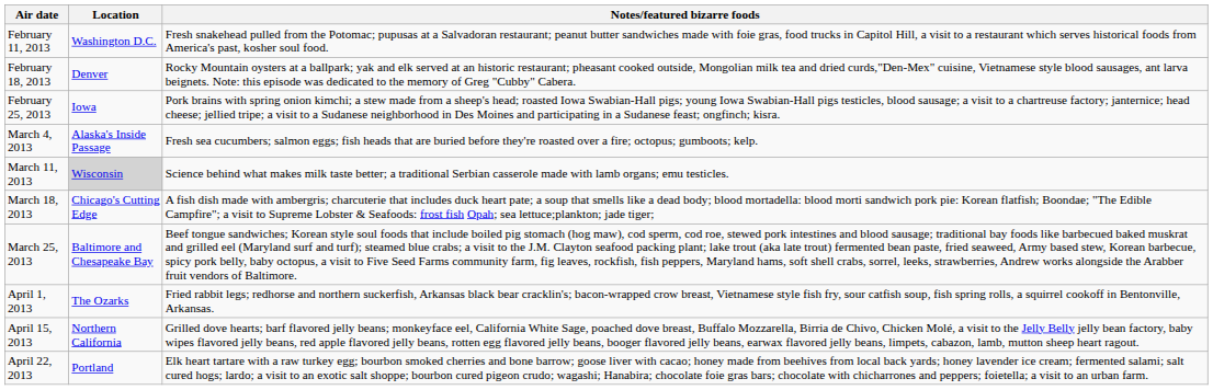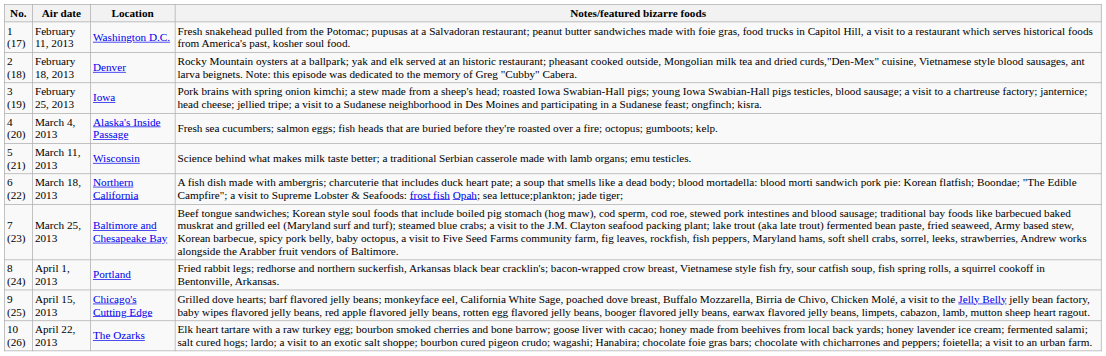+ column: No. | 1 (17) | 2 (18) | 3 (19) | 4 (20) | 5 (21) | 6 (22) | 7 (23) | 8 (24) | 9 (25) | 10 (26)
March 11, 2013 | Location: lightgrey background -> no background
March 18, 2013 | Location: Chicago's Cutting Edge -> Northern California
April 1, 2013 | Location: The Ozarks -> Portland
April 15, 2013 | Location: Northern California -> Chicago's Cutting Edge
April 22, 2013 | Location: Portland -> The Ozarks
